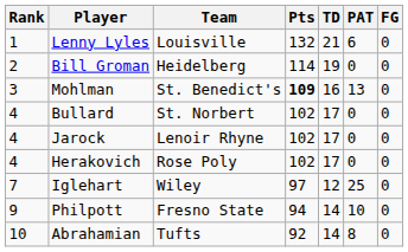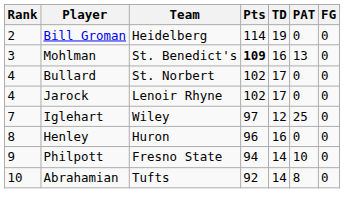- row: 1 | Lenny Lyles | Louisville | 132 | 21 | 6 | 0
- row: 4 | Herakovich | Rose Poly | 102 | 17 | 0 | 0
+ row: 8 | Henley | Huron | 96 | 16 | 0 | 0
